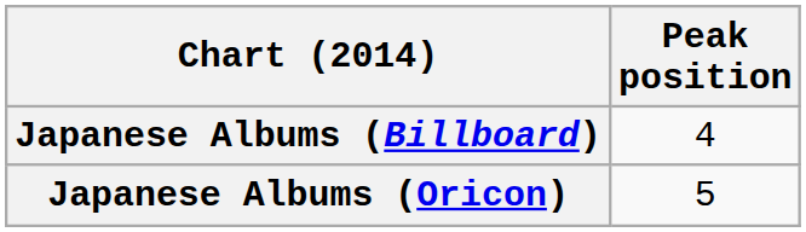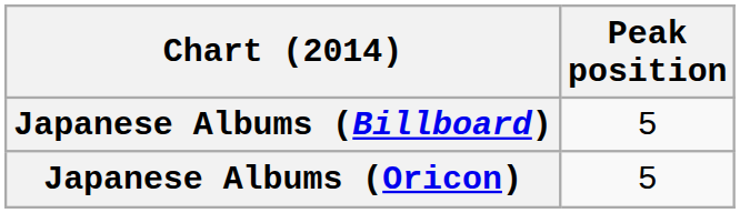Japanese Albums (Billboard) | Peak position: 4 -> 5
